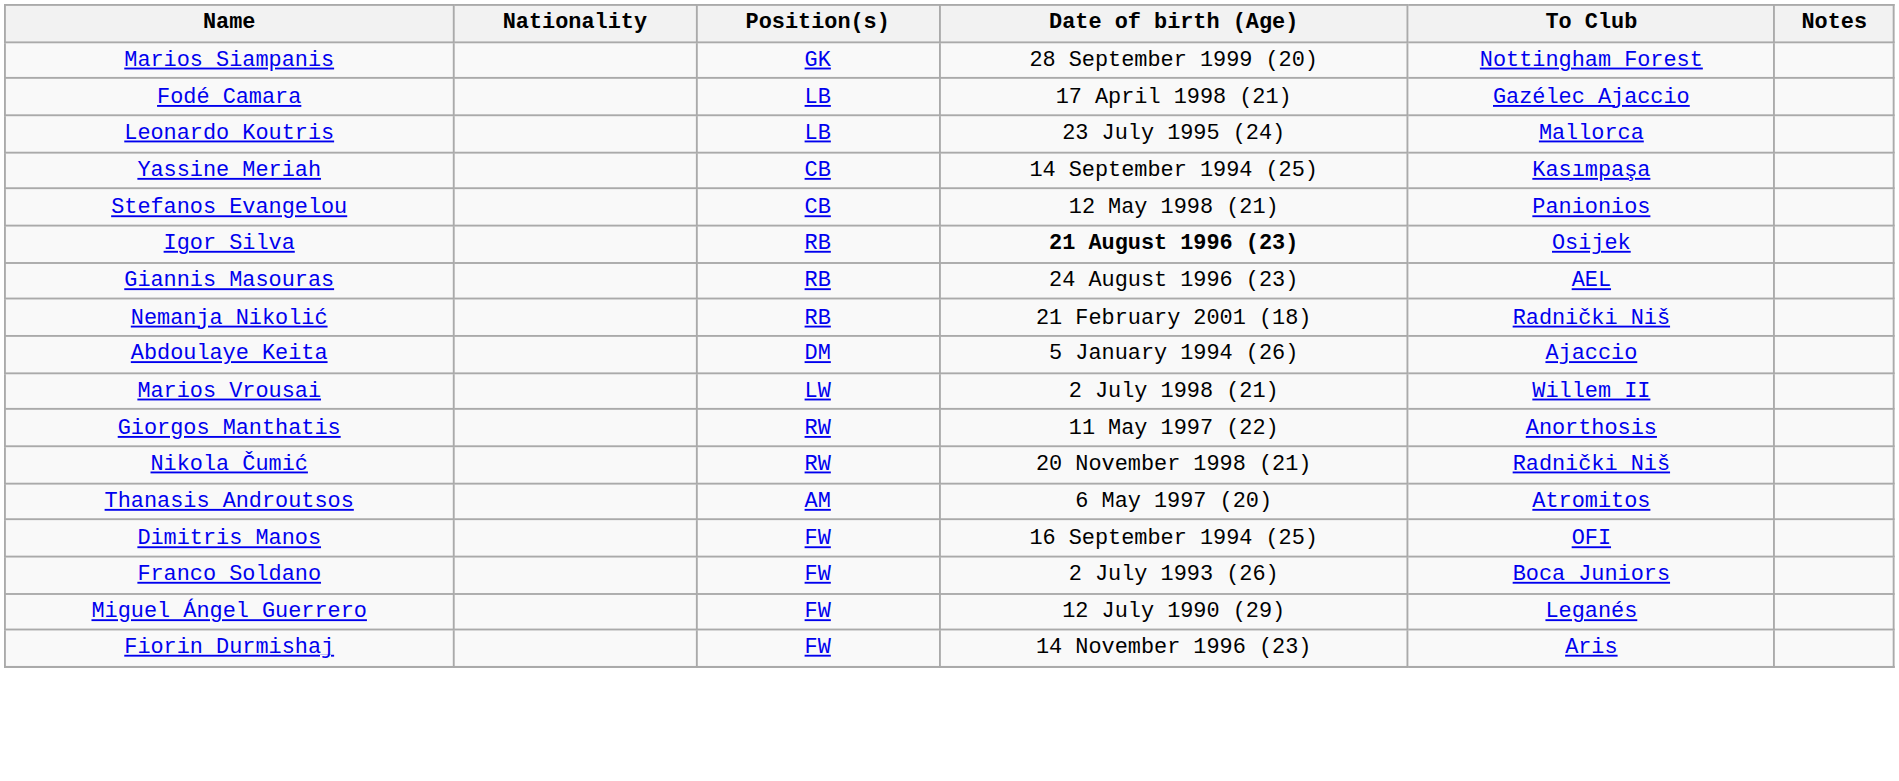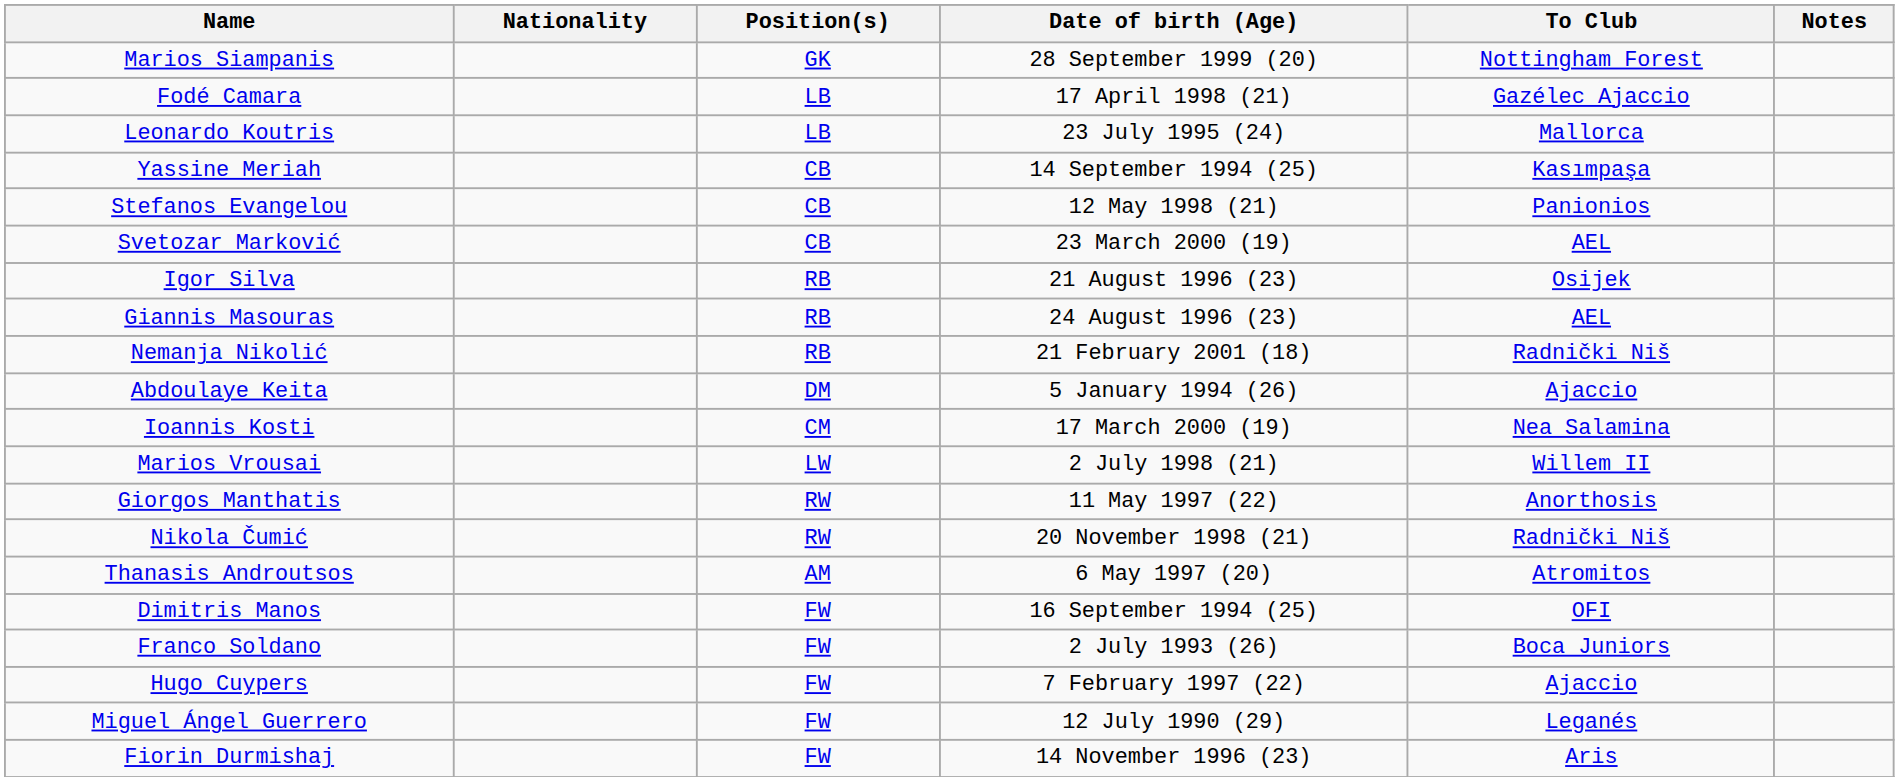+ row: Svetozar Marković | CB | 23 March 2000 (19) | AEL
Igor Silva | Date of birth (Age): bold -> normal
+ row: Ioannis Kosti | CM | 17 March 2000 (19) | Nea Salamina
+ row: Hugo Cuypers | FW | 7 February 1997 (22) | Ajaccio
